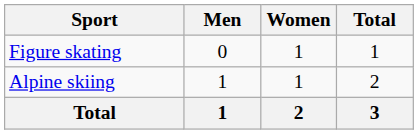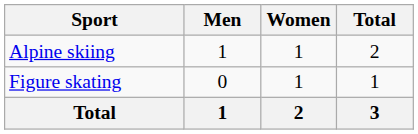rows swapped: Alpine skiing <-> Figure skating
